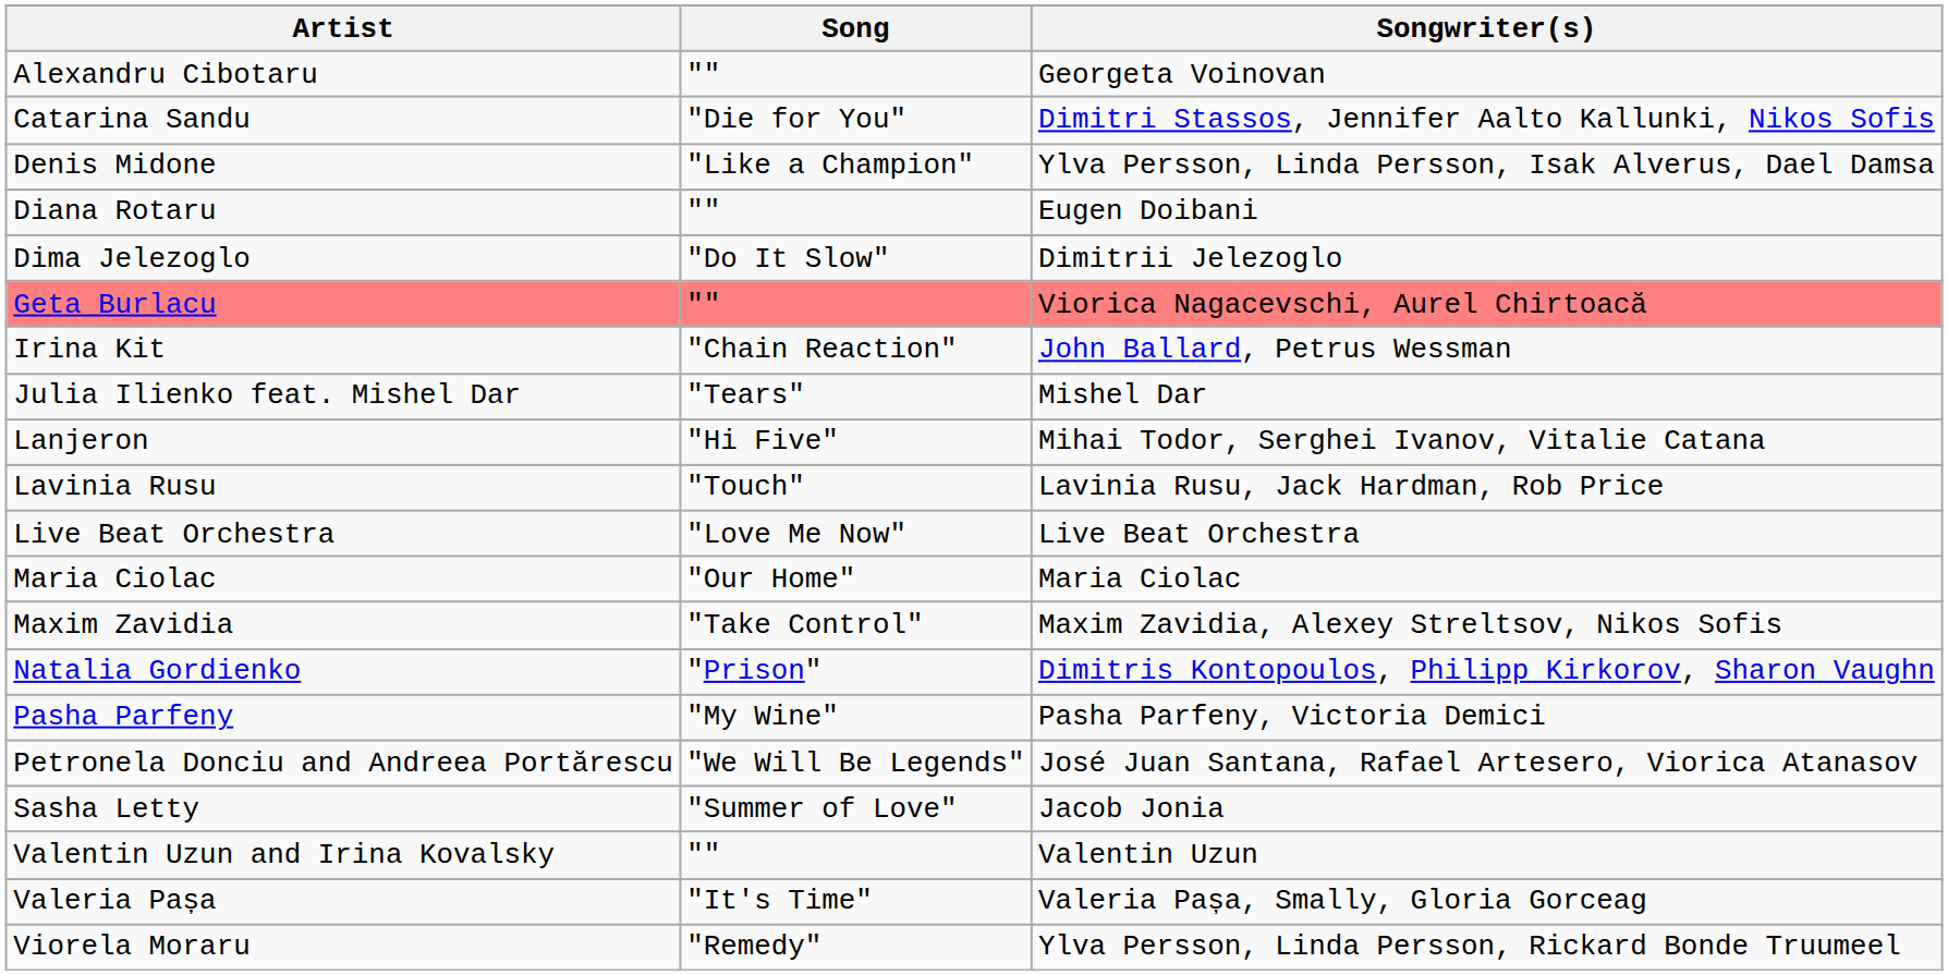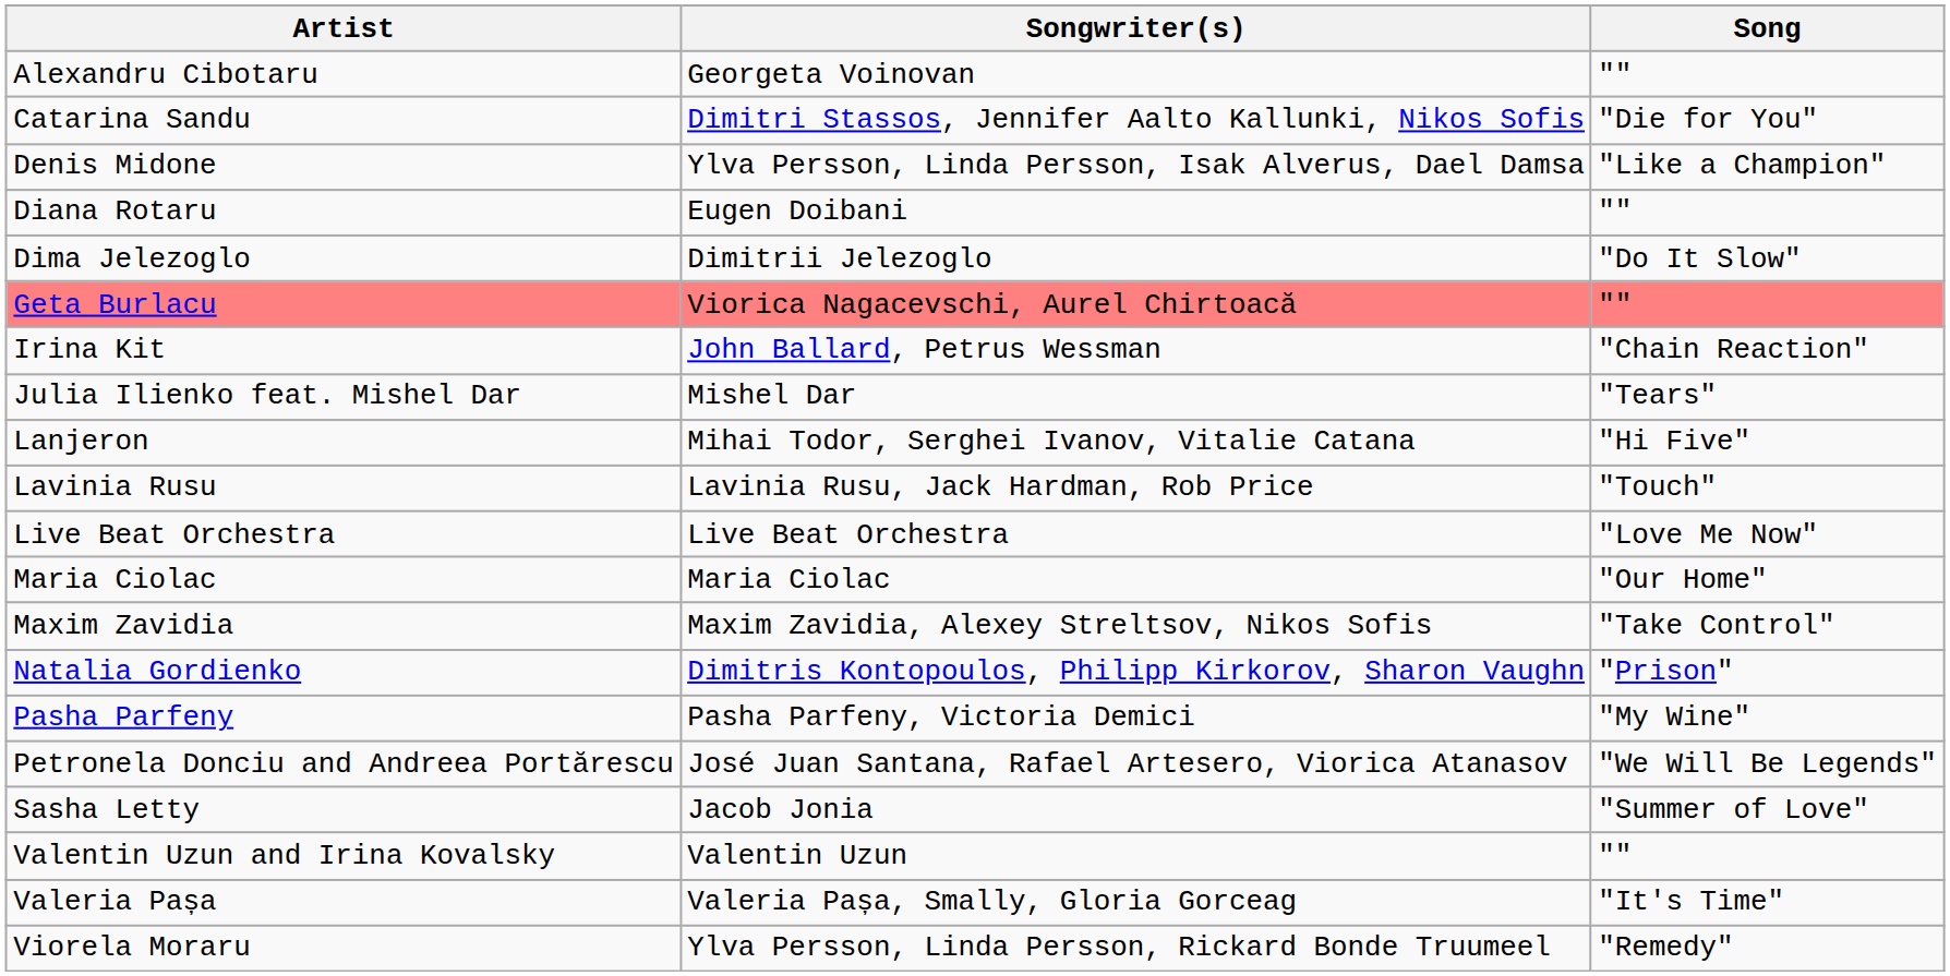columns swapped: Song <-> Songwriter(s)
